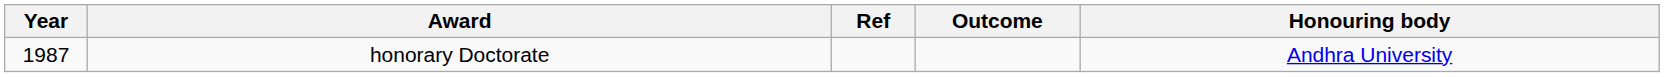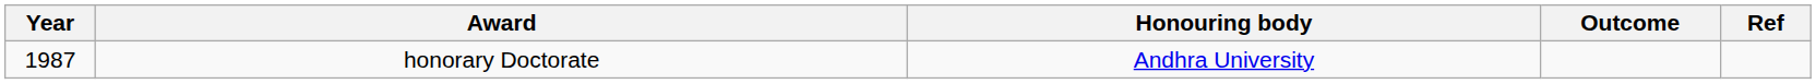columns swapped: Honouring body <-> Ref
